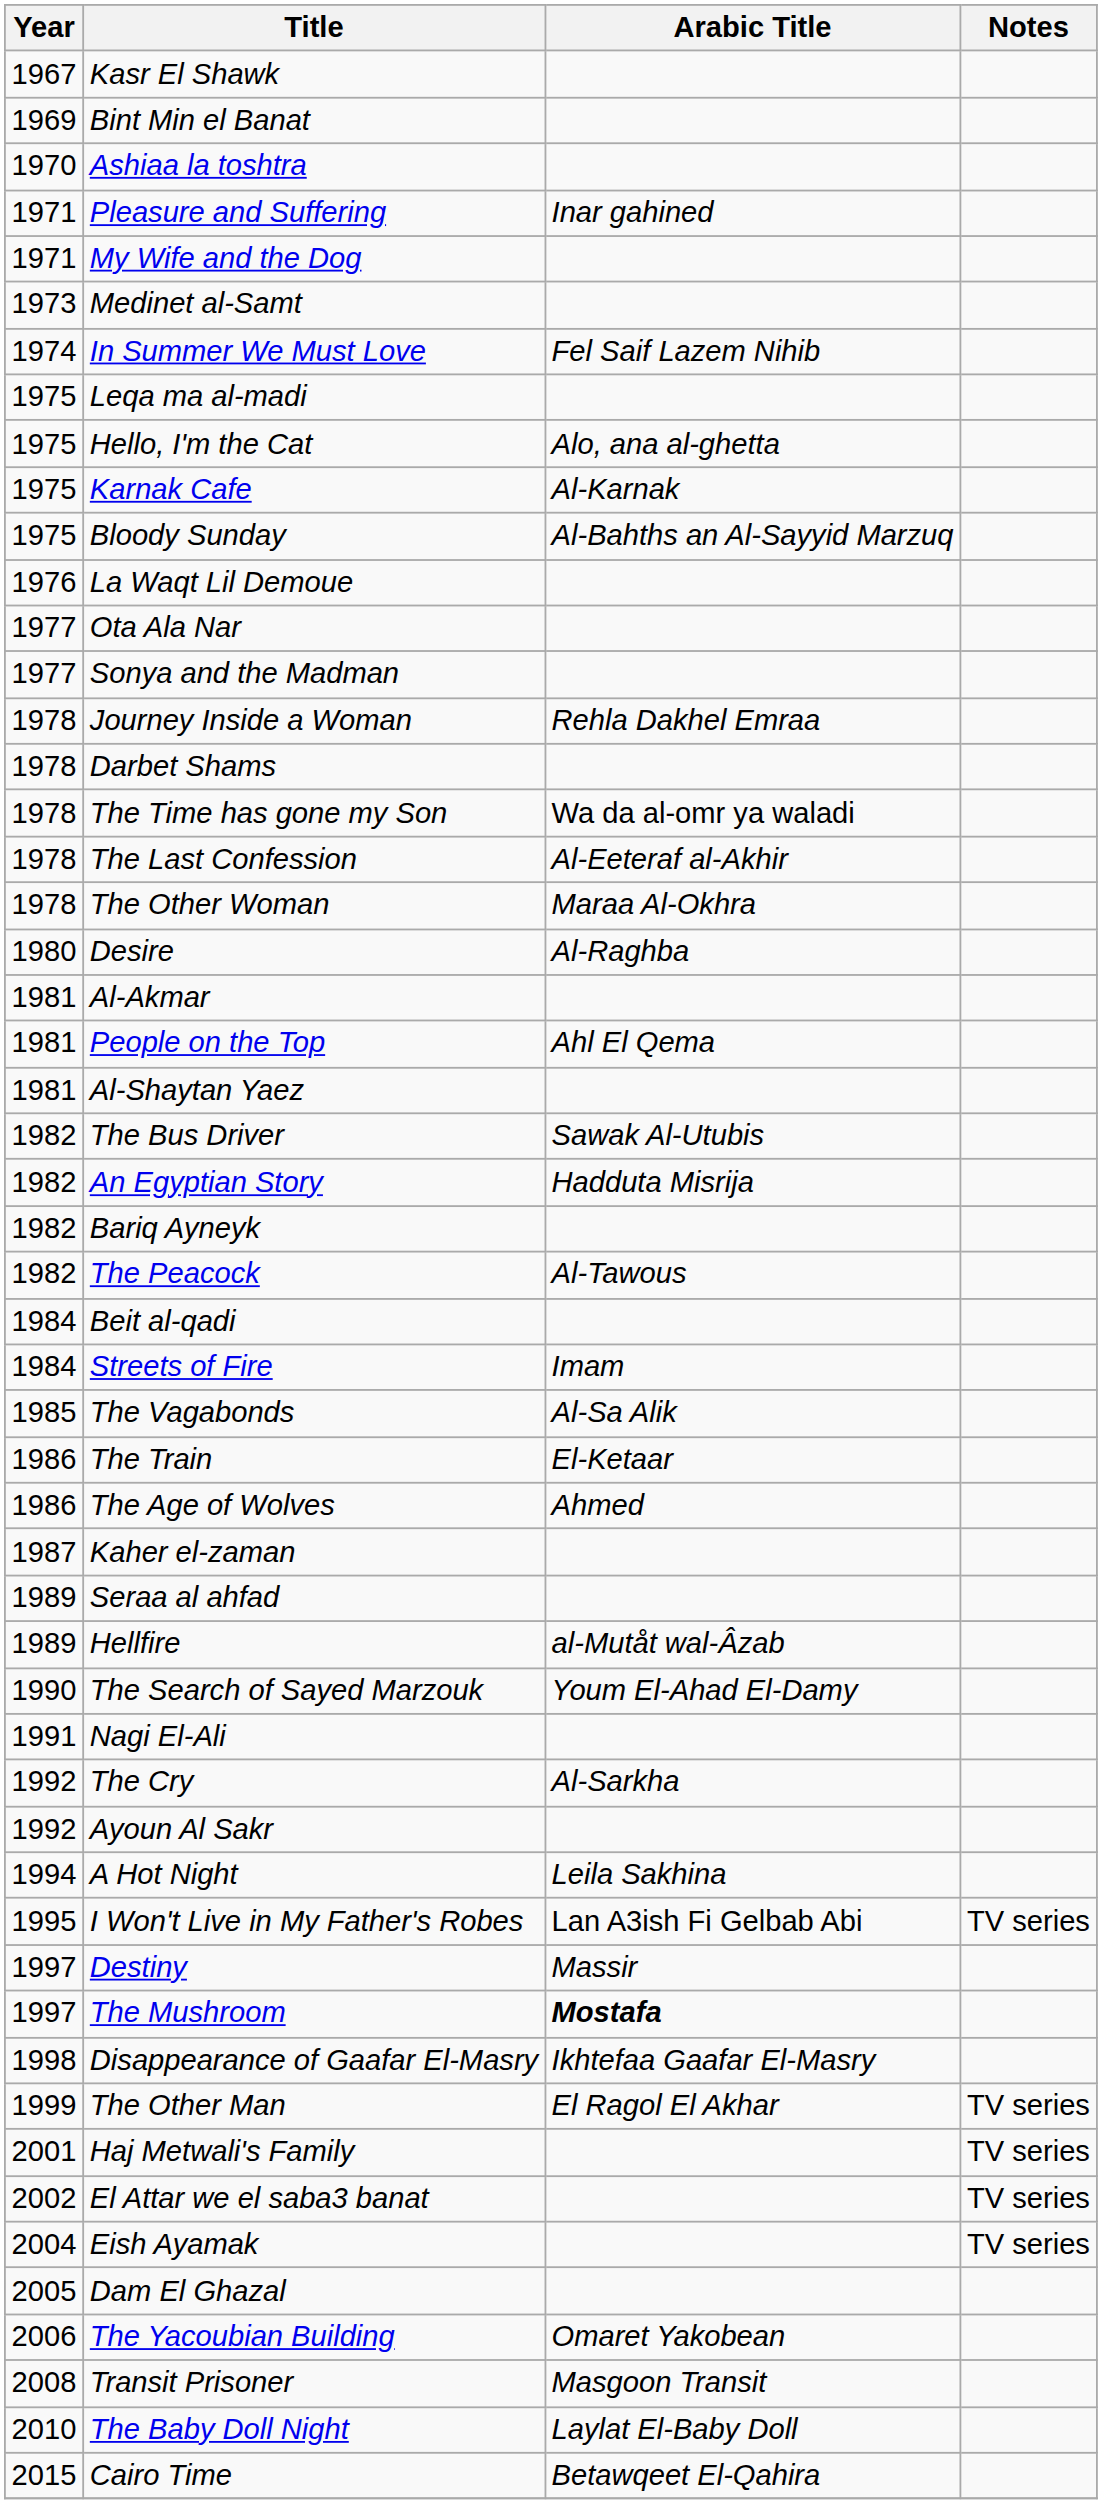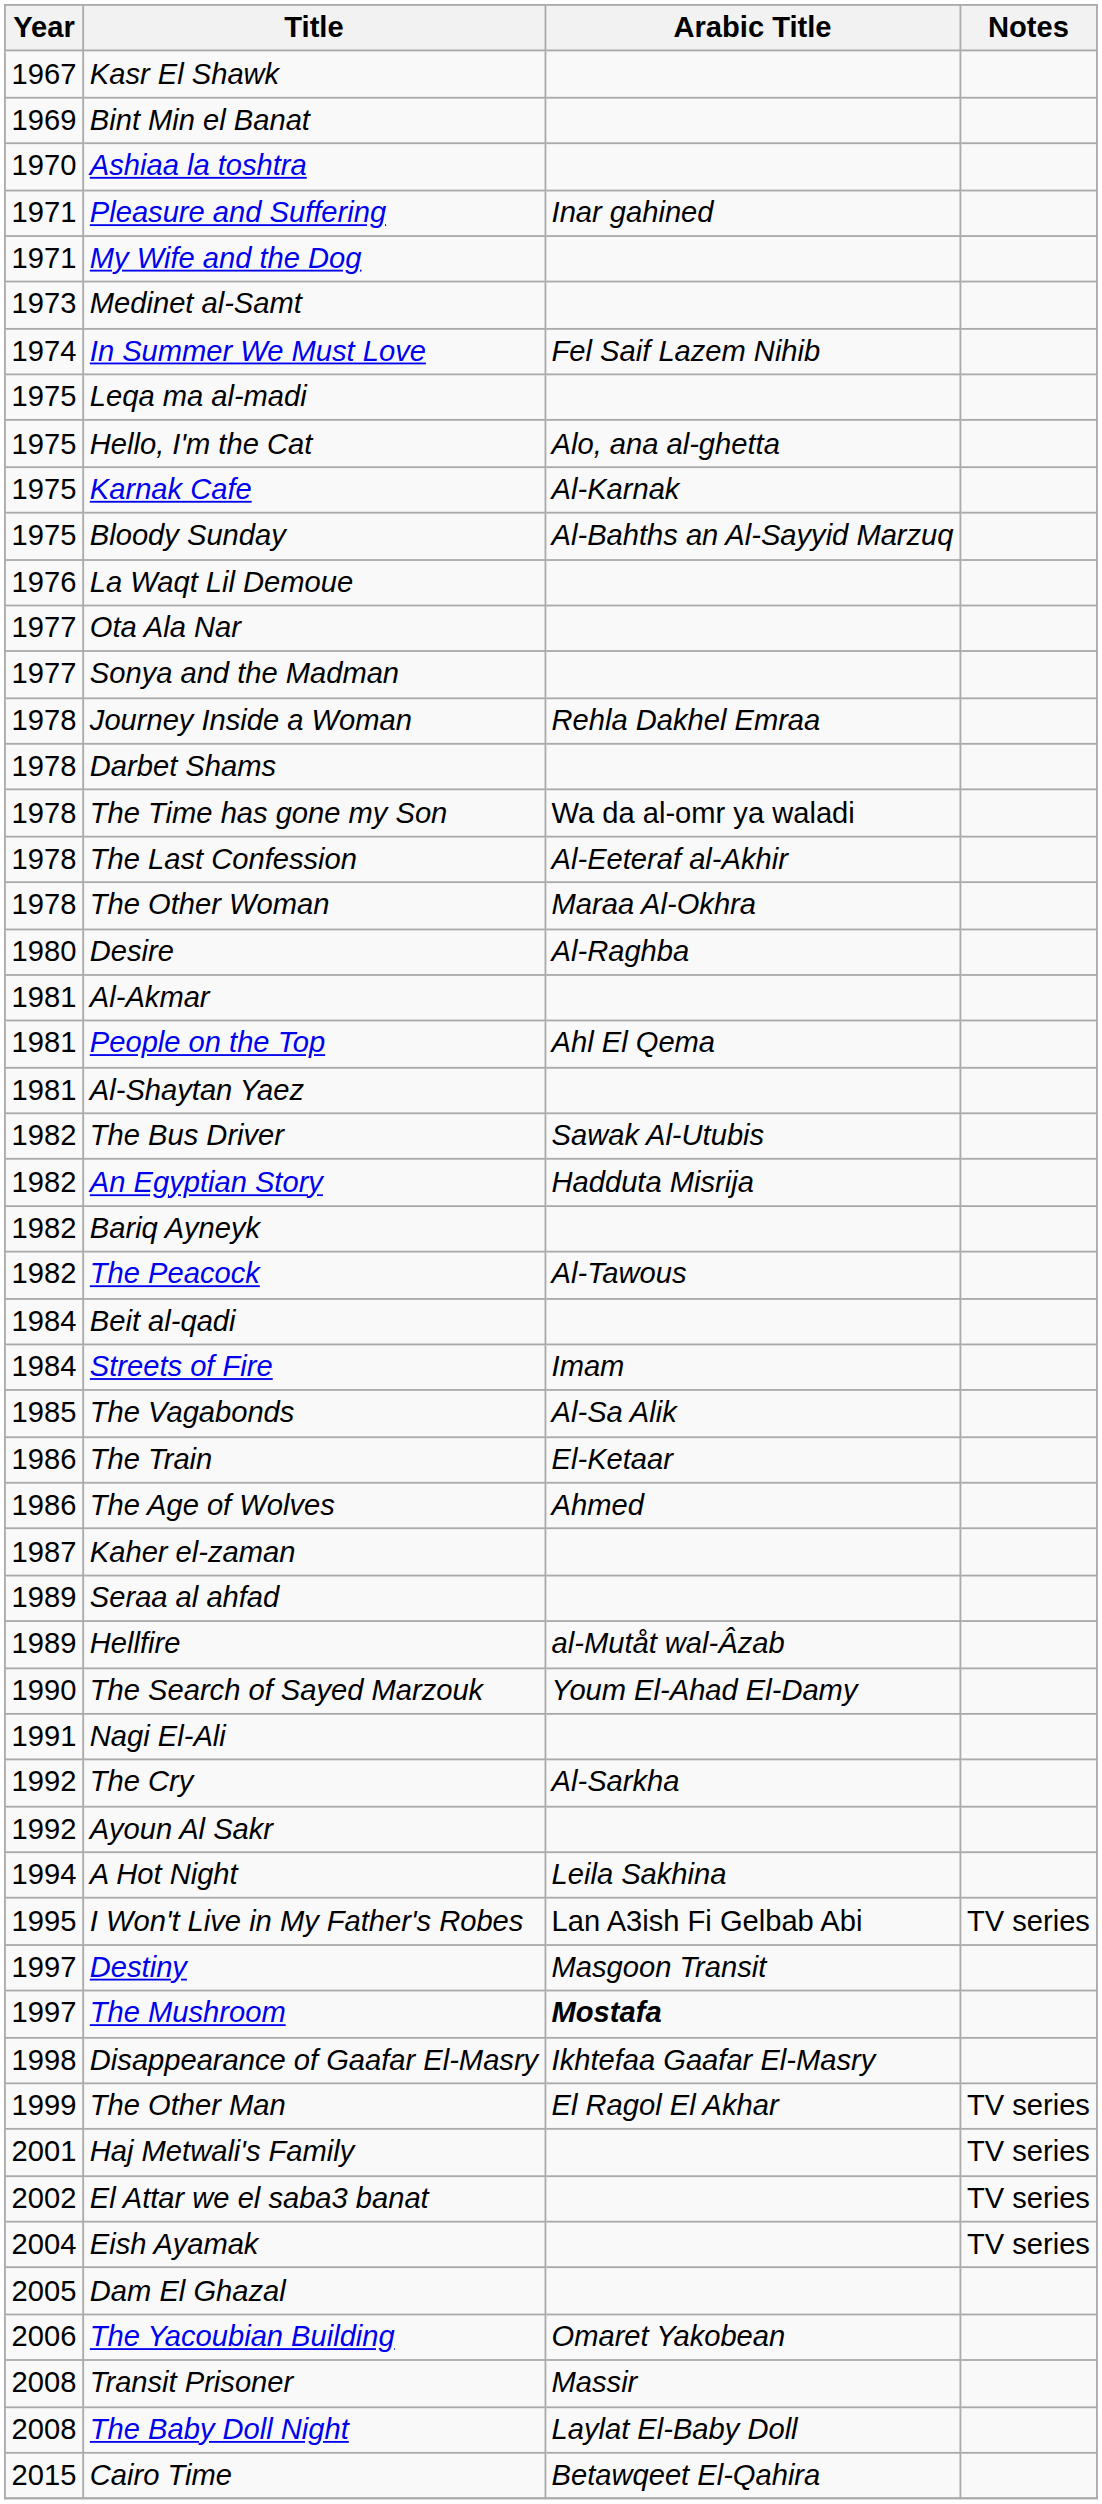Destiny | Arabic Title: Massir -> Masgoon Transit
Transit Prisoner | Arabic Title: Masgoon Transit -> Massir
The Baby Doll Night | Year: 2010 -> 2008
